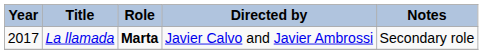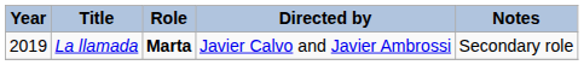La llamada | Year: 2017 -> 2019
